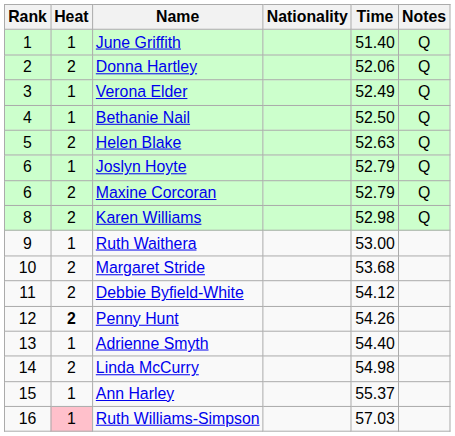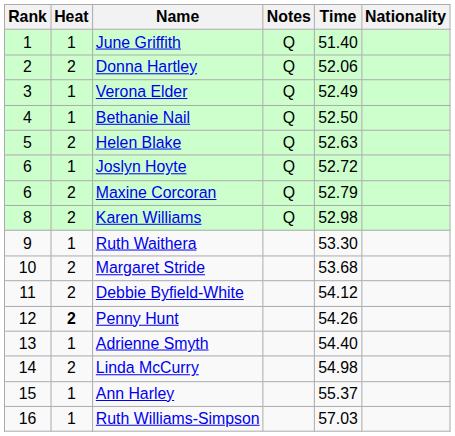columns swapped: Nationality <-> Notes
Joslyn Hoyte | Time: 52.79 -> 52.72
Ruth Waithera | Time: 53.00 -> 53.30
Ruth Williams-Simpson | Heat: pink background -> no background
